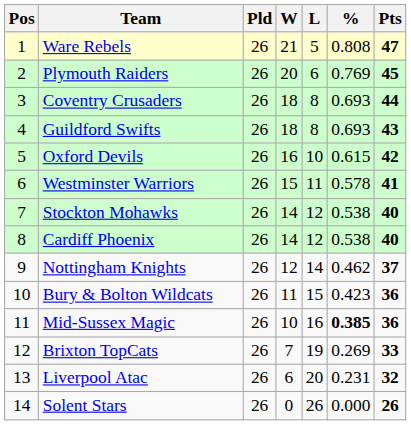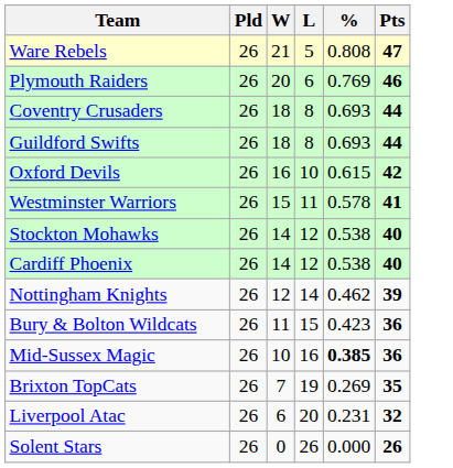- column: Pos | 1 | 2 | 3 | 4 | 5 | 6 | 7 | 8 | 9 | 10 | 11 | 12 | 13 | 14
Plymouth Raiders | Pts: 45 -> 46
Guildford Swifts | Pts: 43 -> 44
Nottingham Knights | Pts: 37 -> 39
Brixton TopCats | Pts: 33 -> 35
